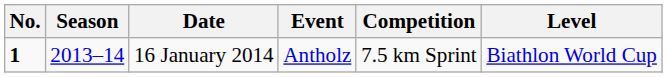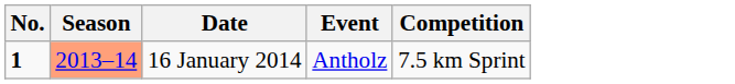- column: Level | Biathlon World Cup
16 January 2014 | Season: no background -> lightsalmon background
